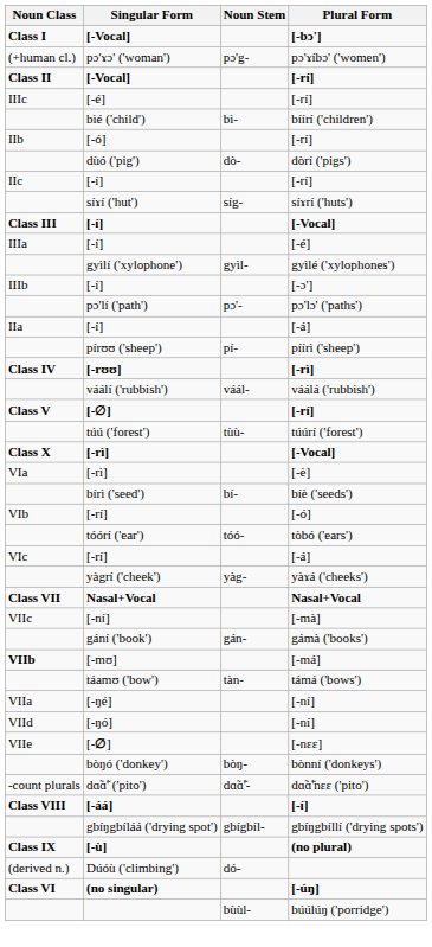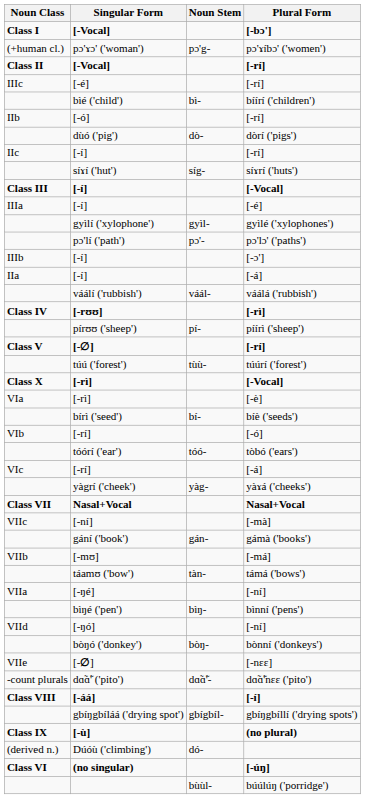rows swapped: [-ɔ'] <-> pɔ'lɔ' ('paths')
rows swapped: váálá ('rubbish') <-> píírì ('sheep')
[-má] | Noun Class: bold -> normal
+ row: bìŋé ('pen') | bìŋ- | bìnní ('pens')
rows swapped: bònní ('donkeys') <-> [-nɛɛ]
